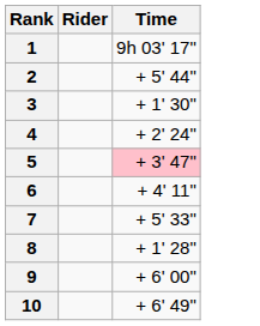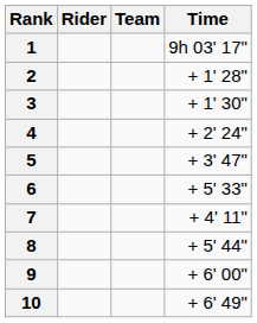+ column: Team
2 | Time: + 5' 44" -> + 1' 28"
5 | Time: pink background -> no background
6 | Time: + 4' 11" -> + 5' 33"
7 | Time: + 5' 33" -> + 4' 11"
8 | Time: + 1' 28" -> + 5' 44"
